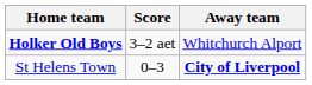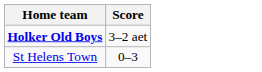- column: Away team | Whitchurch Alport | City of Liverpool
